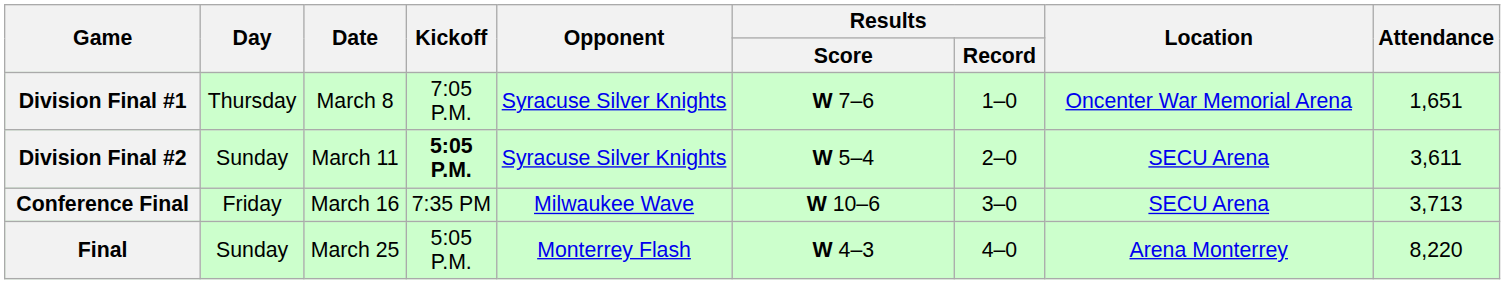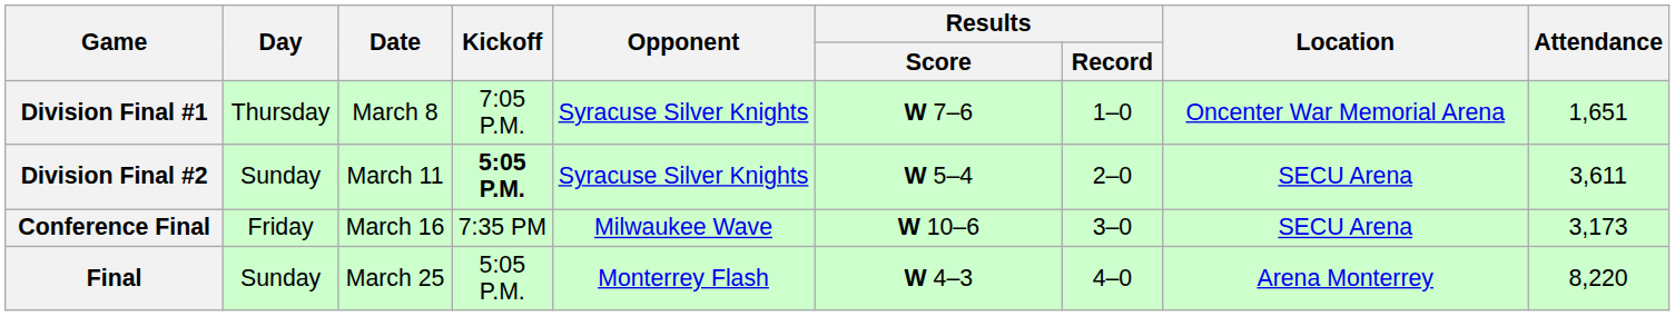Conference Final | Attendance: 3,713 -> 3,173
